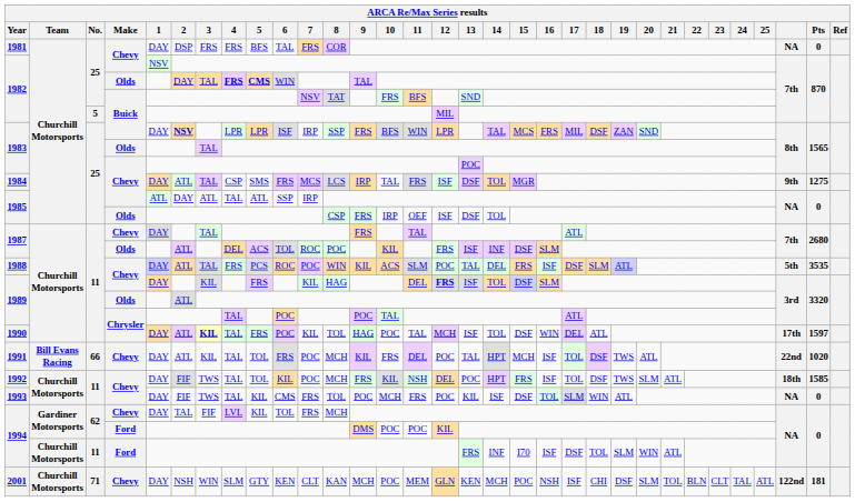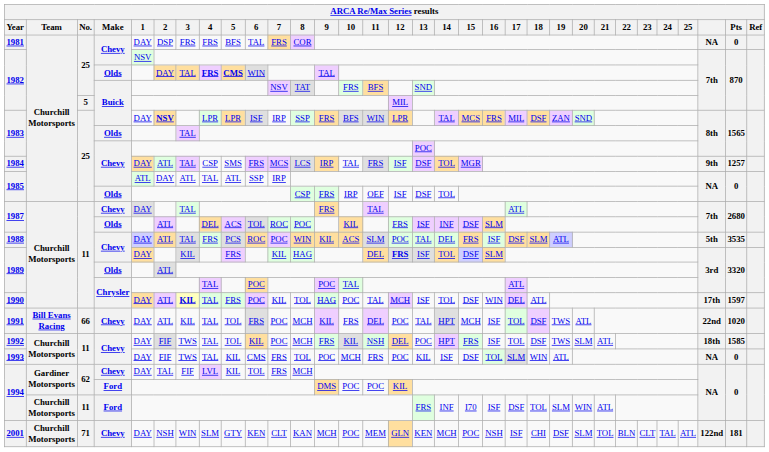1984 | Pts: 1275 -> 1257
